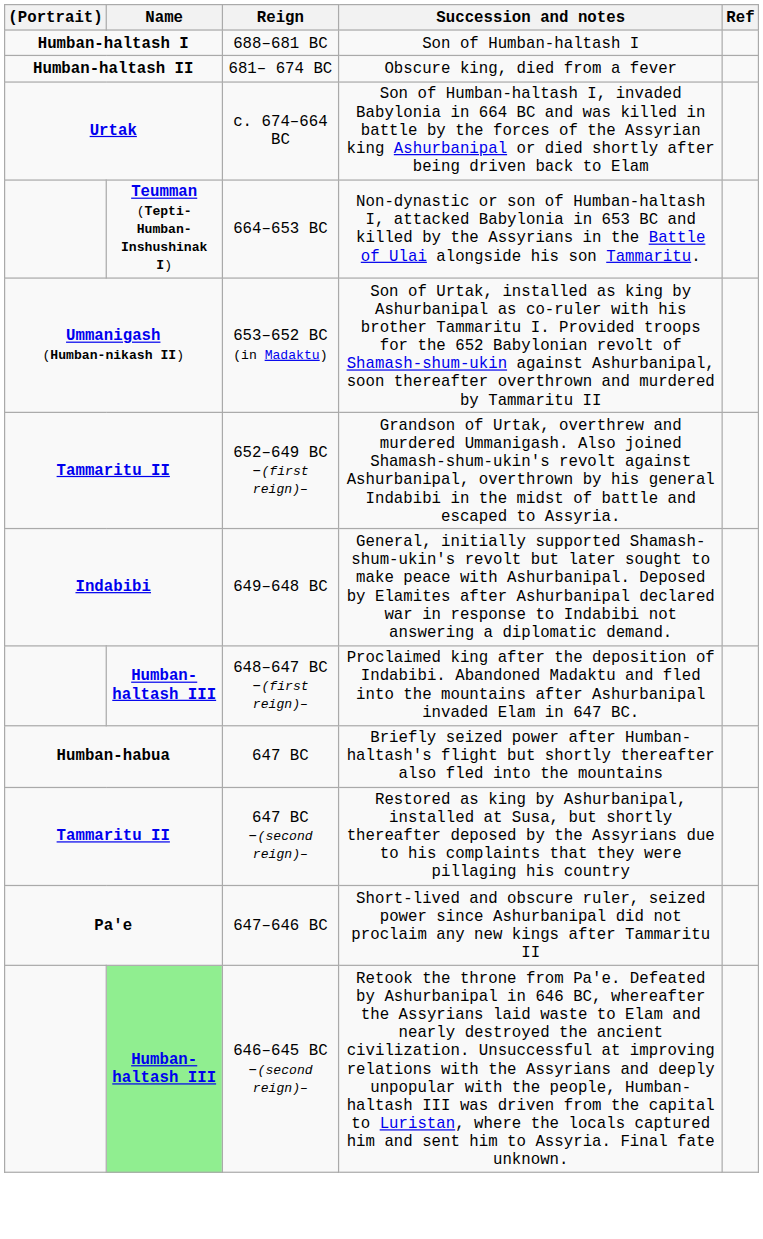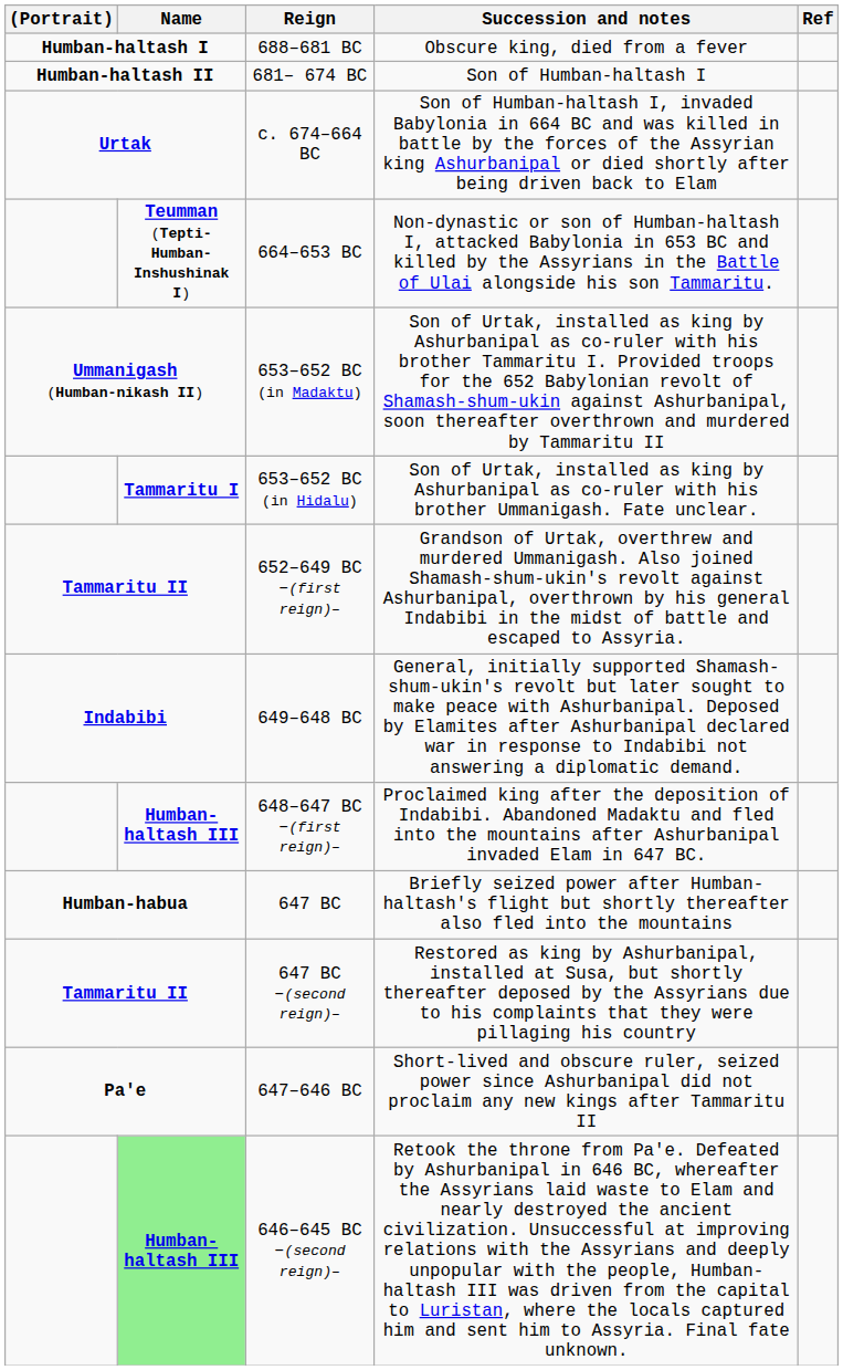688–681 BC | Succession and notes: Son of Humban-haltash I -> Obscure king, died from a fever
681– 674 BC | Succession and notes: Obscure king, died from a fever -> Son of Humban-haltash I
+ row: Tammaritu I | 653–652 BC (in Hidalu) | Son of Urtak, installed as king by Ashurbanipal as co-ruler with his brother Ummanigash. Fate unclear.
